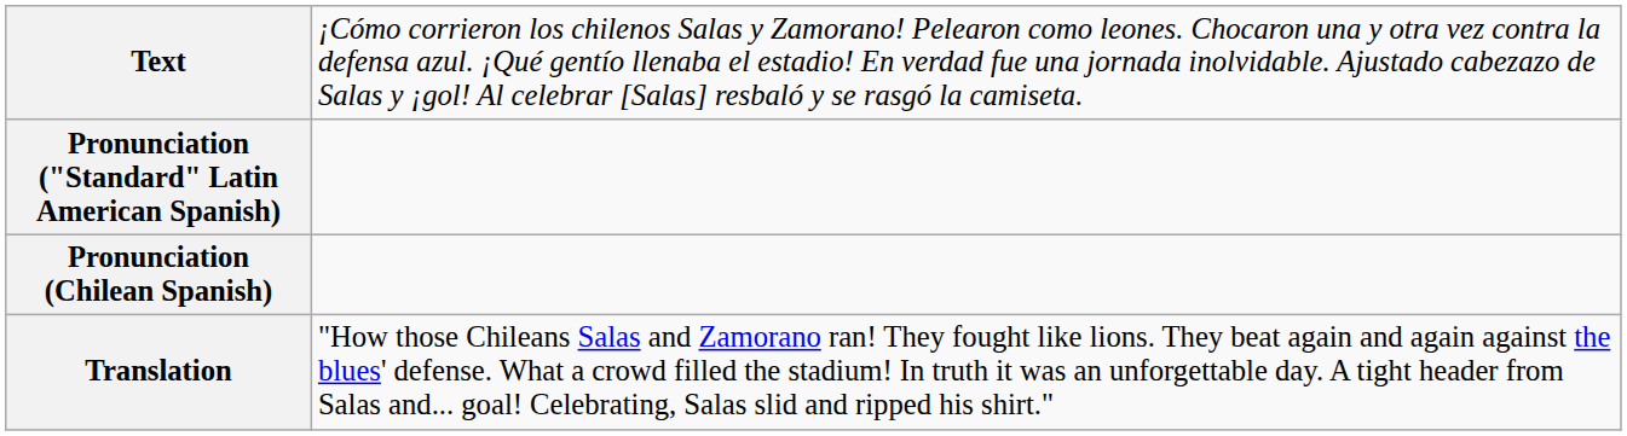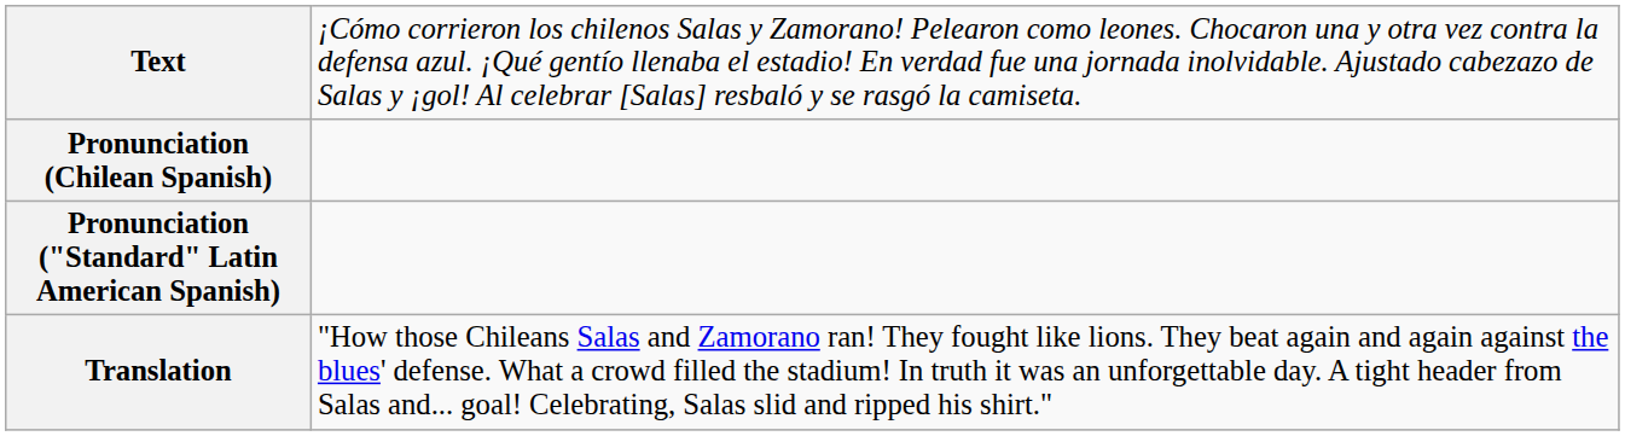rows swapped: Pronunciation ("Standard" Latin American Spanish) <-> Pronunciation (Chilean Spanish)
